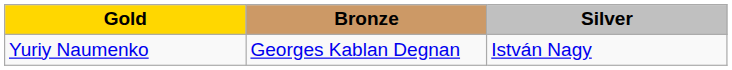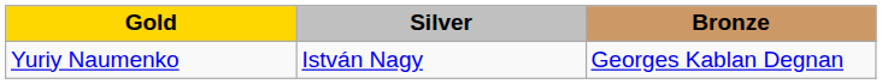columns swapped: Silver <-> Bronze
